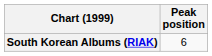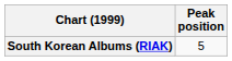South Korean Albums (RIAK) | Peak position: 6 -> 5
